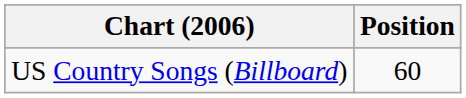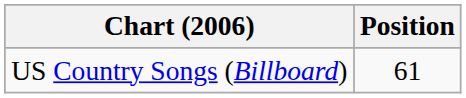US Country Songs (Billboard) | Position: 60 -> 61
